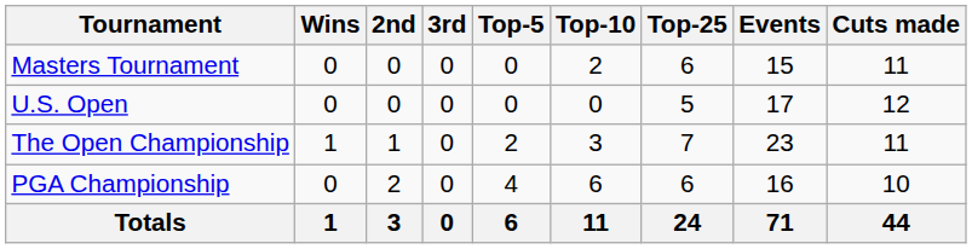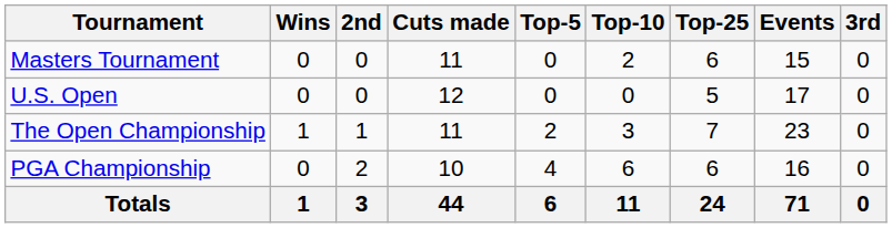columns swapped: 3rd <-> Cuts made
